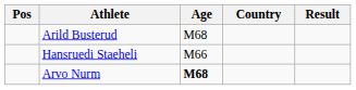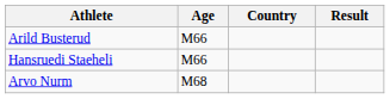- column: Pos
Arild Busterud | Age: M68 -> M66
Arvo Nurm | Age: bold -> normal
